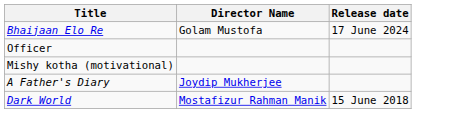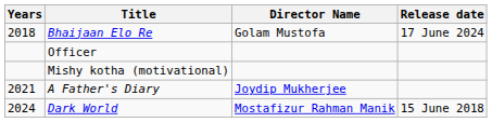+ column: Years | 2018 | 2021 | 2024
